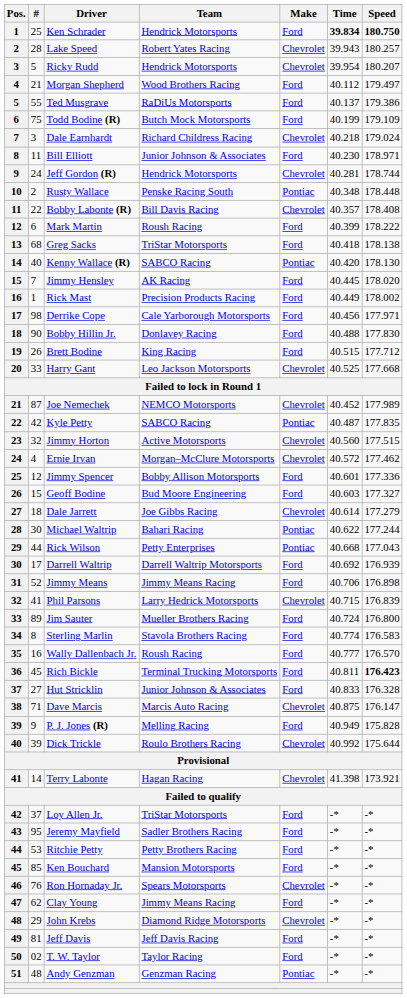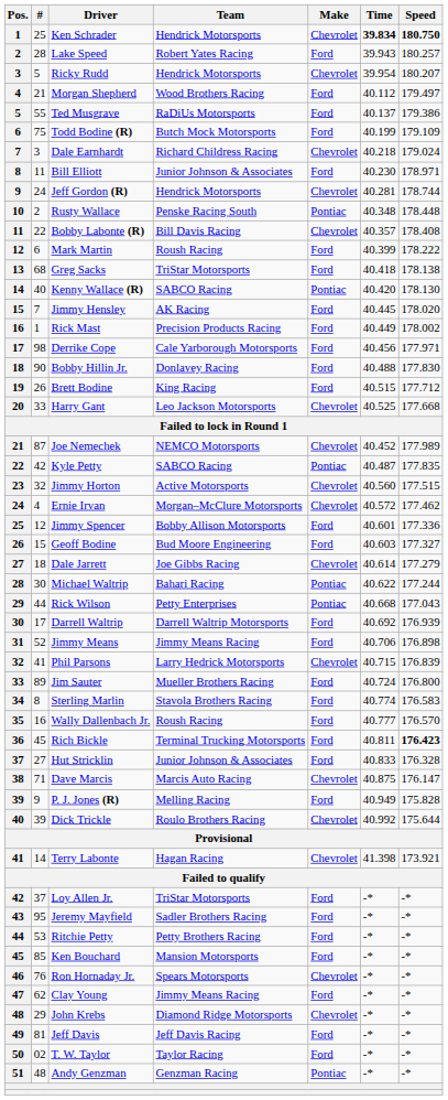Ken Schrader | Make: Ford -> Chevrolet
Lake Speed | Make: Chevrolet -> Ford
